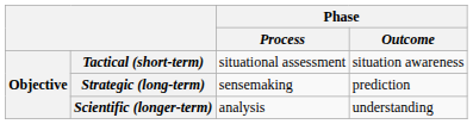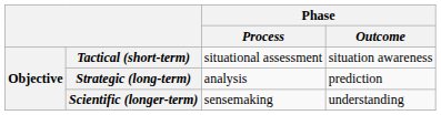Strategic (long-term) | Phase / Process: sensemaking -> analysis
Scientific (longer-term) | Phase / Process: analysis -> sensemaking
